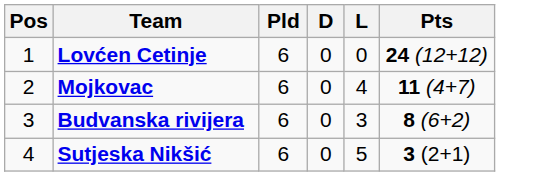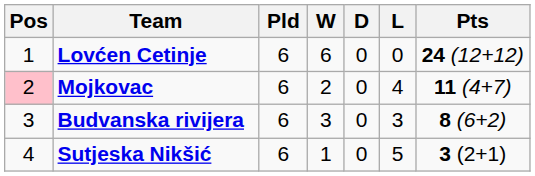+ column: W | 6 | 2 | 3 | 1
Mojkovac | Pos: no background -> pink background
